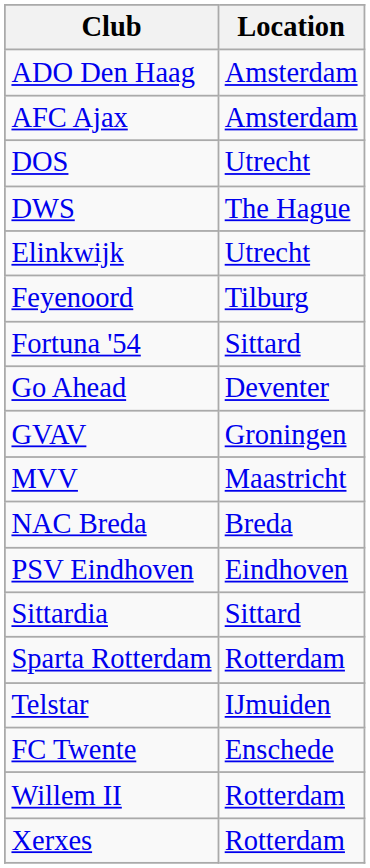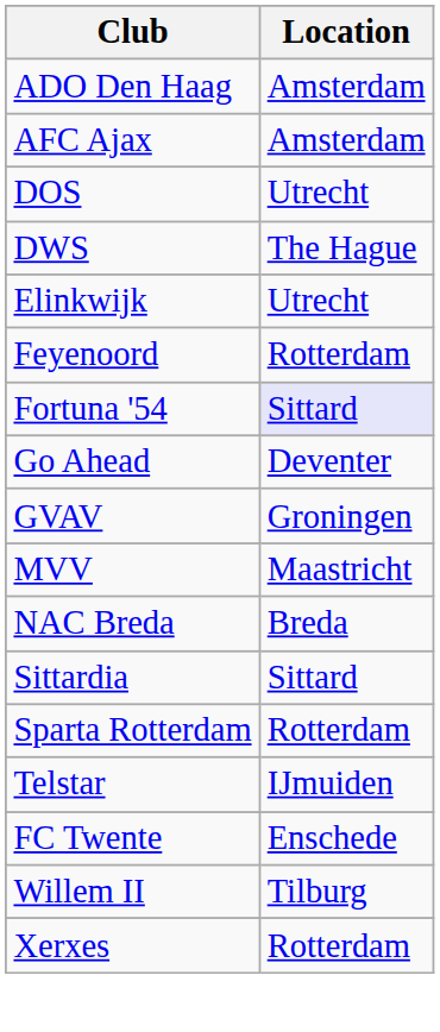Feyenoord | Location: Tilburg -> Rotterdam
Fortuna '54 | Location: no background -> lavender background
- row: PSV Eindhoven | Eindhoven
Willem II | Location: Rotterdam -> Tilburg
